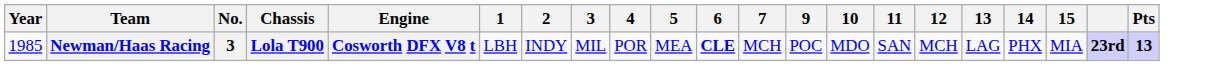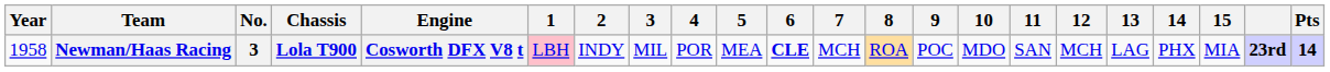+ column: 8 | ROA
Newman/Haas Racing | Year: 1985 -> 1958
Newman/Haas Racing | 1: no background -> pink background
Newman/Haas Racing | Pts: 13 -> 14
